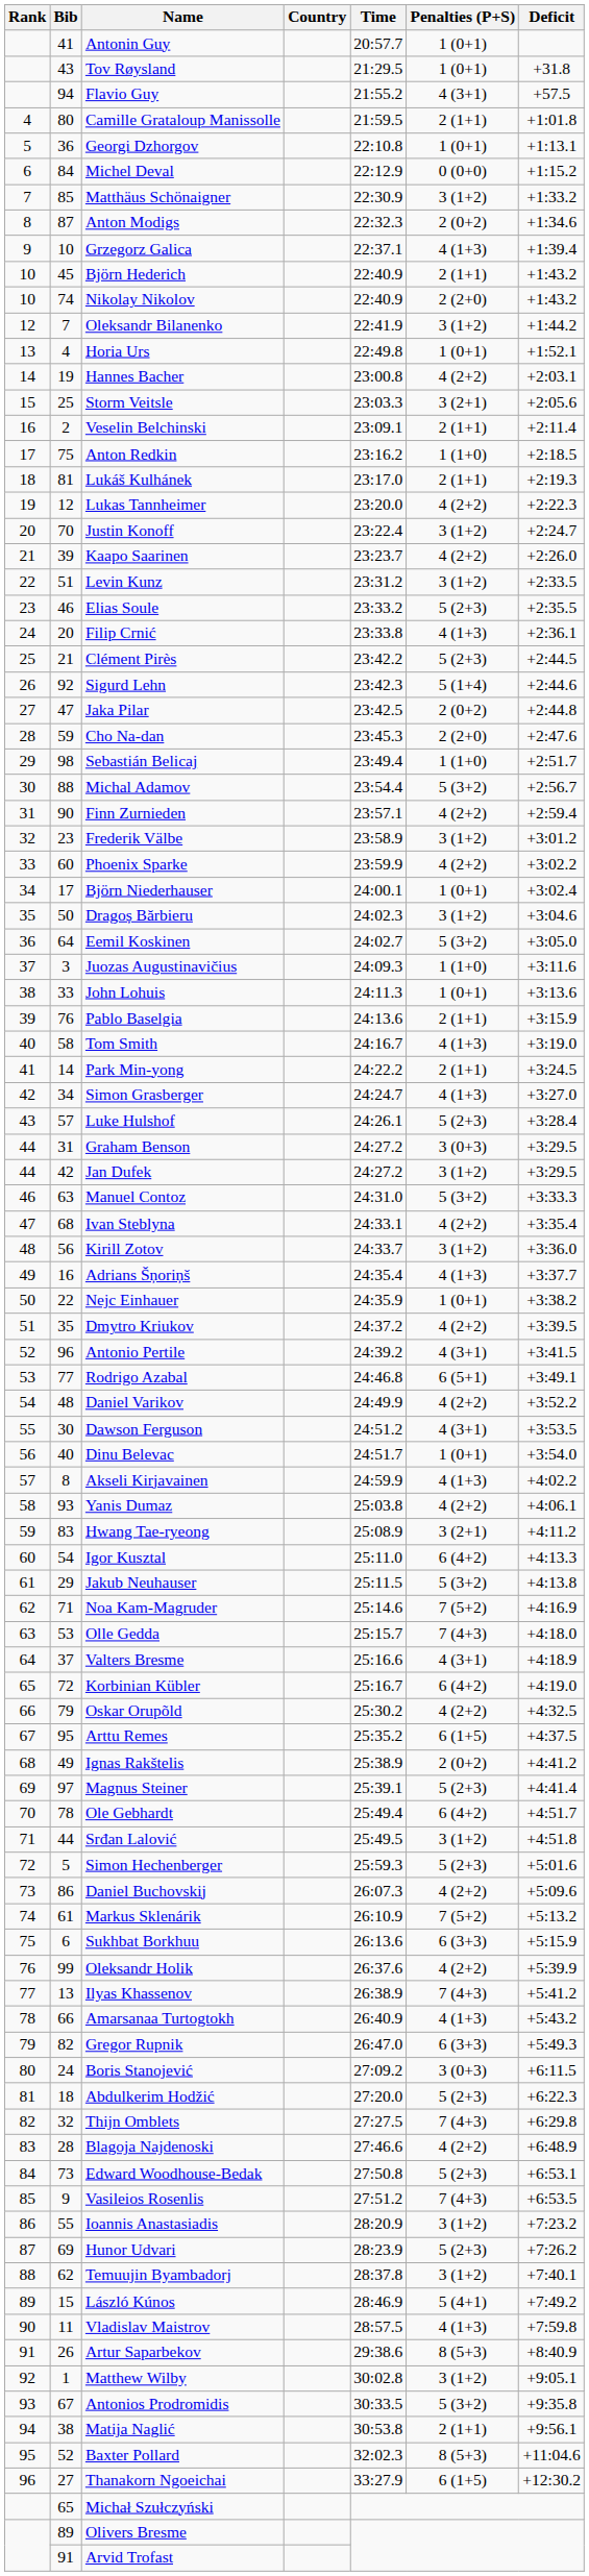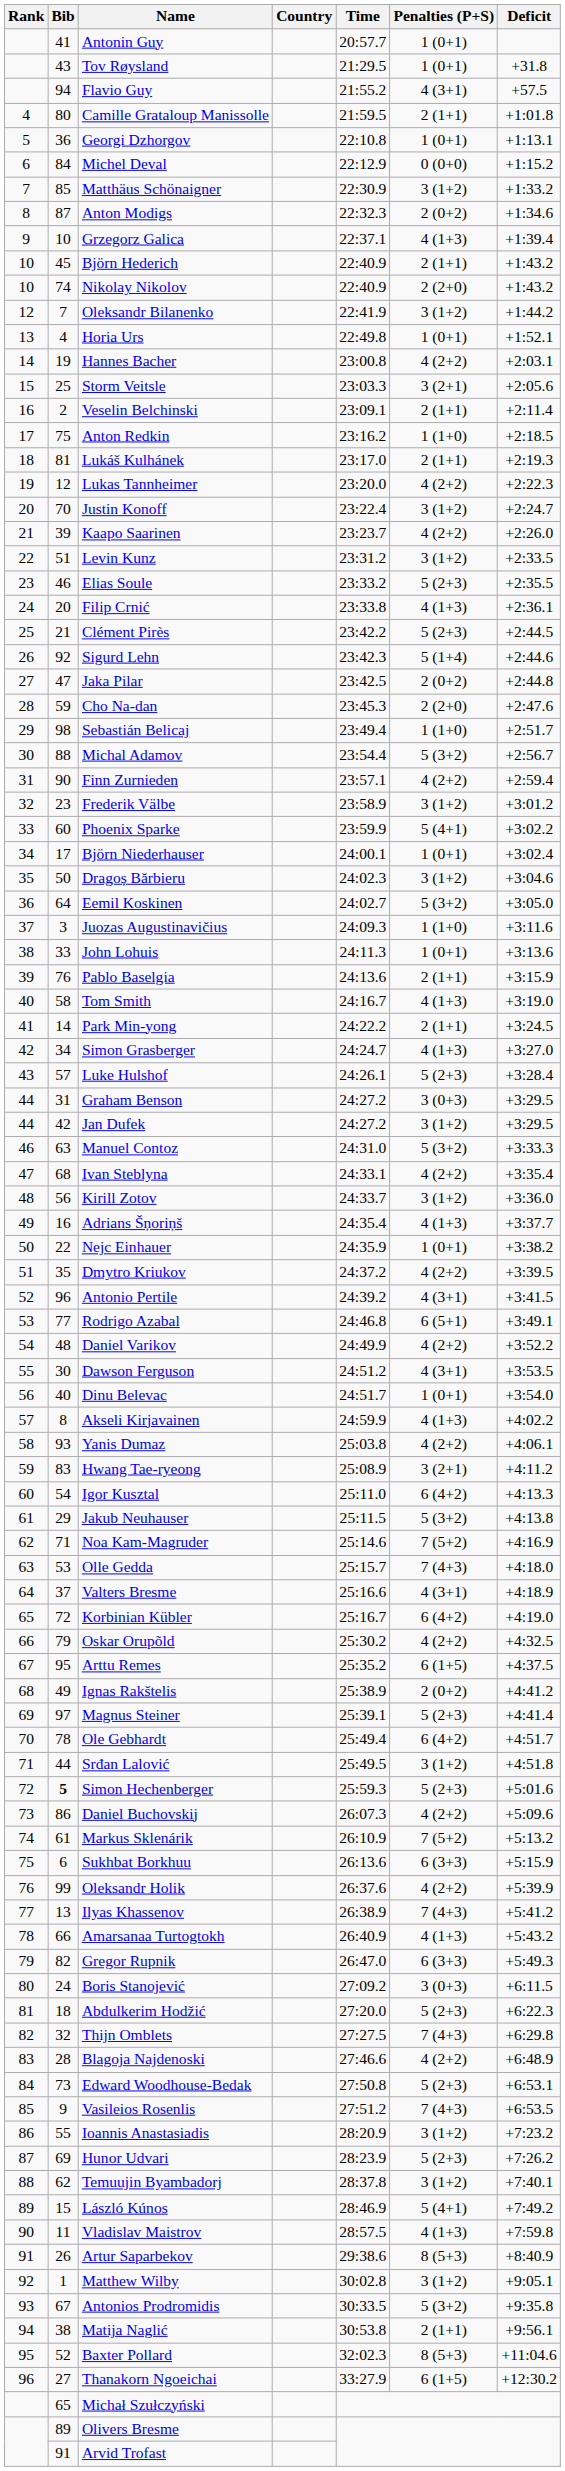Phoenix Sparke | Penalties (P+S): 4 (2+2) -> 5 (4+1)
Simon Hechenberger | Bib: normal -> bold
